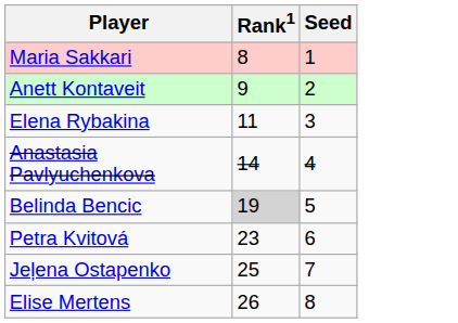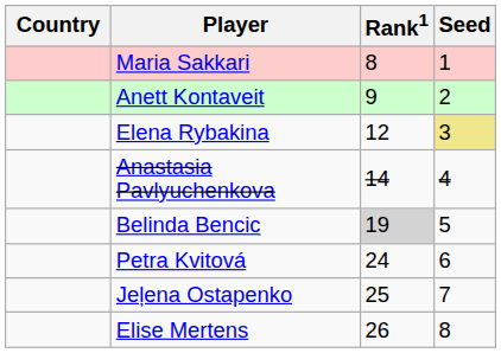+ column: Country
Elena Rybakina | Rank1: 11 -> 12
Elena Rybakina | Seed: no background -> khaki background
Petra Kvitová | Rank1: 23 -> 24
